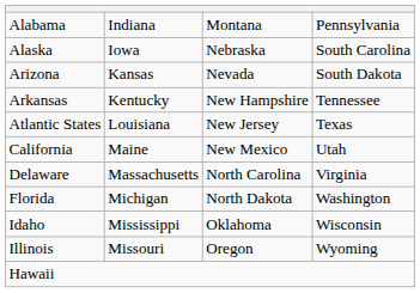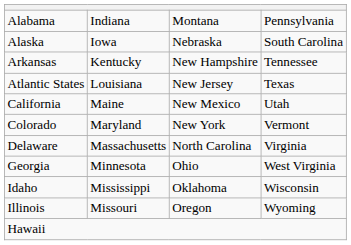- row: Arizona | Kansas | Nevada | South Dakota
+ row: Colorado | Maryland | New York | Vermont
- row: Florida | Michigan | North Dakota | Washington
+ row: Georgia | Minnesota | Ohio | West Virginia
